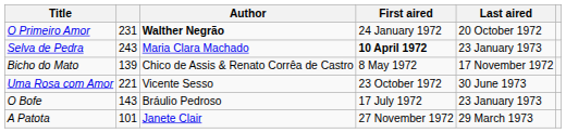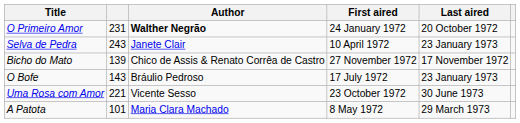Selva de Pedra | Author: Maria Clara Machado -> Janete Clair
Selva de Pedra | First aired: bold -> normal
Bicho do Mato | First aired: 8 May 1972 -> 27 November 1972
rows swapped: O Bofe <-> Uma Rosa com Amor
A Patota | Author: Janete Clair -> Maria Clara Machado
A Patota | First aired: 27 November 1972 -> 8 May 1972
